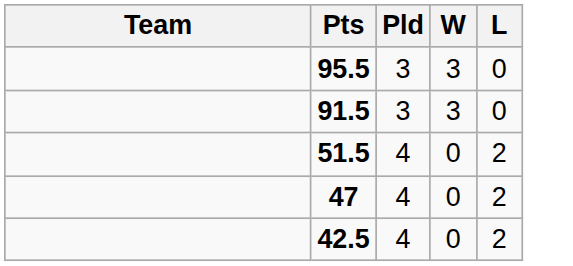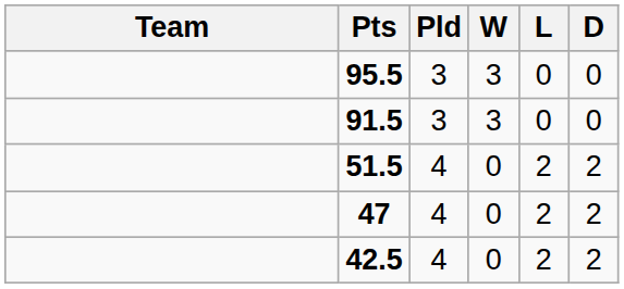+ column: D | 0 | 0 | 2 | 2 | 2
